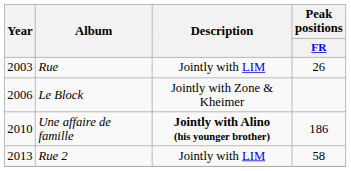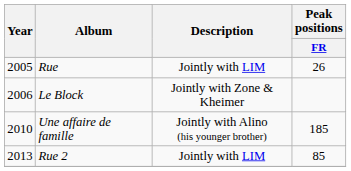Rue | Year: 2003 -> 2005
Une affaire de famille | Description: bold -> normal
Une affaire de famille | Peak positions / FR: 186 -> 185
Rue 2 | Peak positions / FR: 58 -> 85
